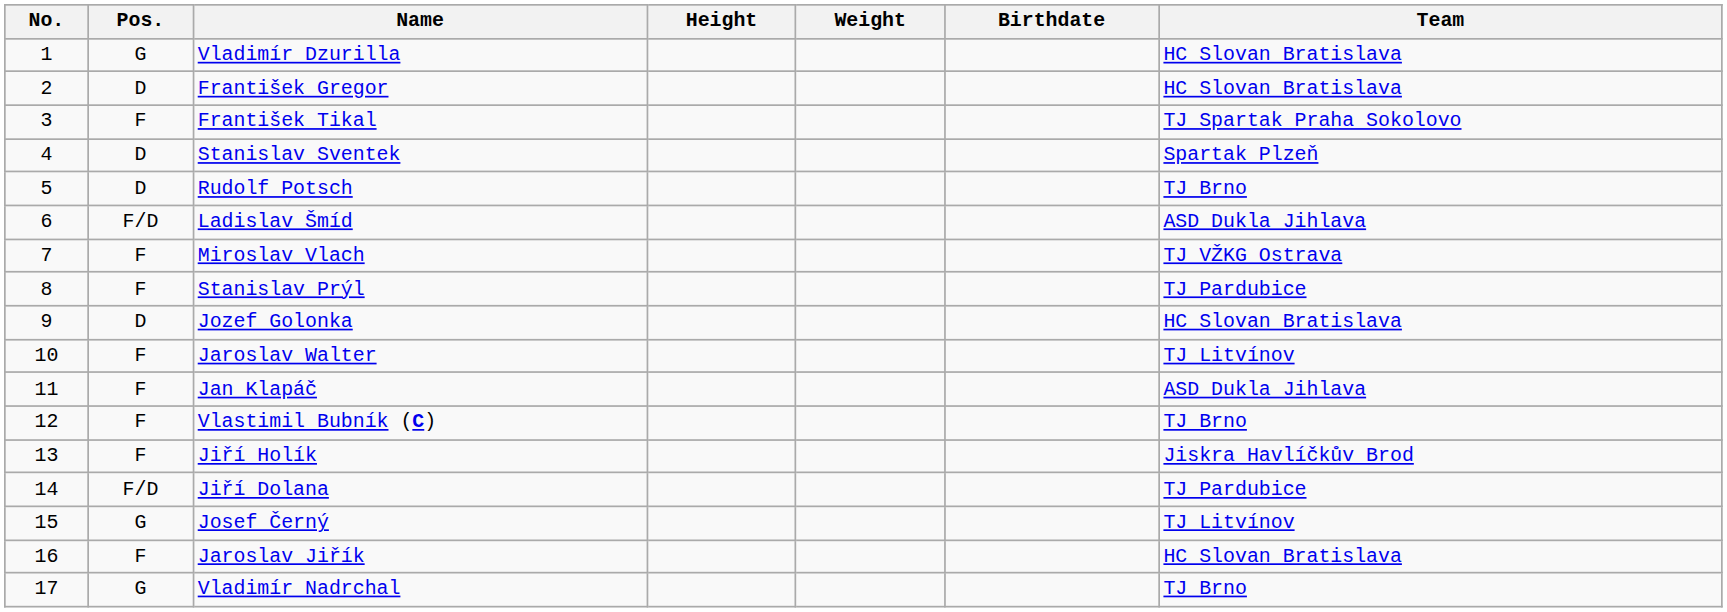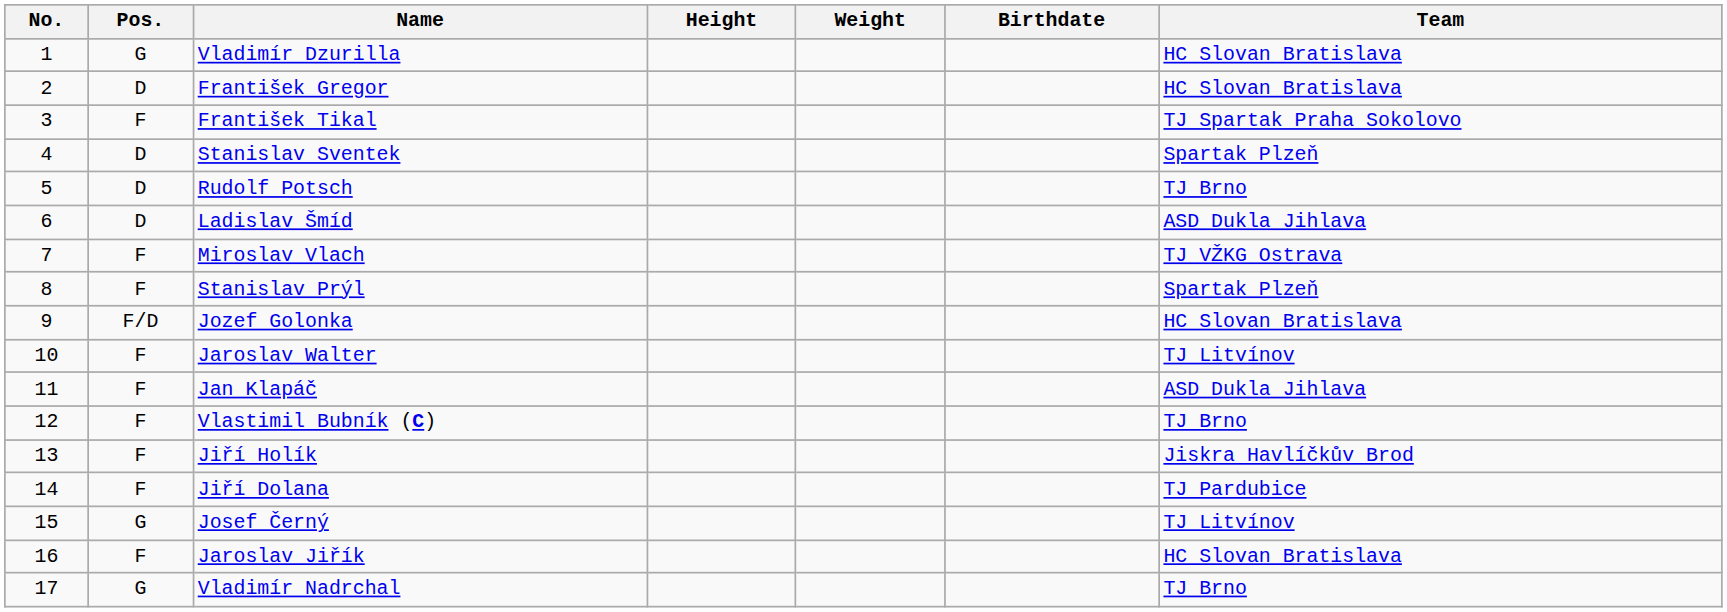Ladislav Šmíd | Pos.: F/D -> D
Stanislav Prýl | Team: TJ Pardubice -> Spartak Plzeň
Jozef Golonka | Pos.: D -> F/D
Jiří Dolana | Pos.: F/D -> F
